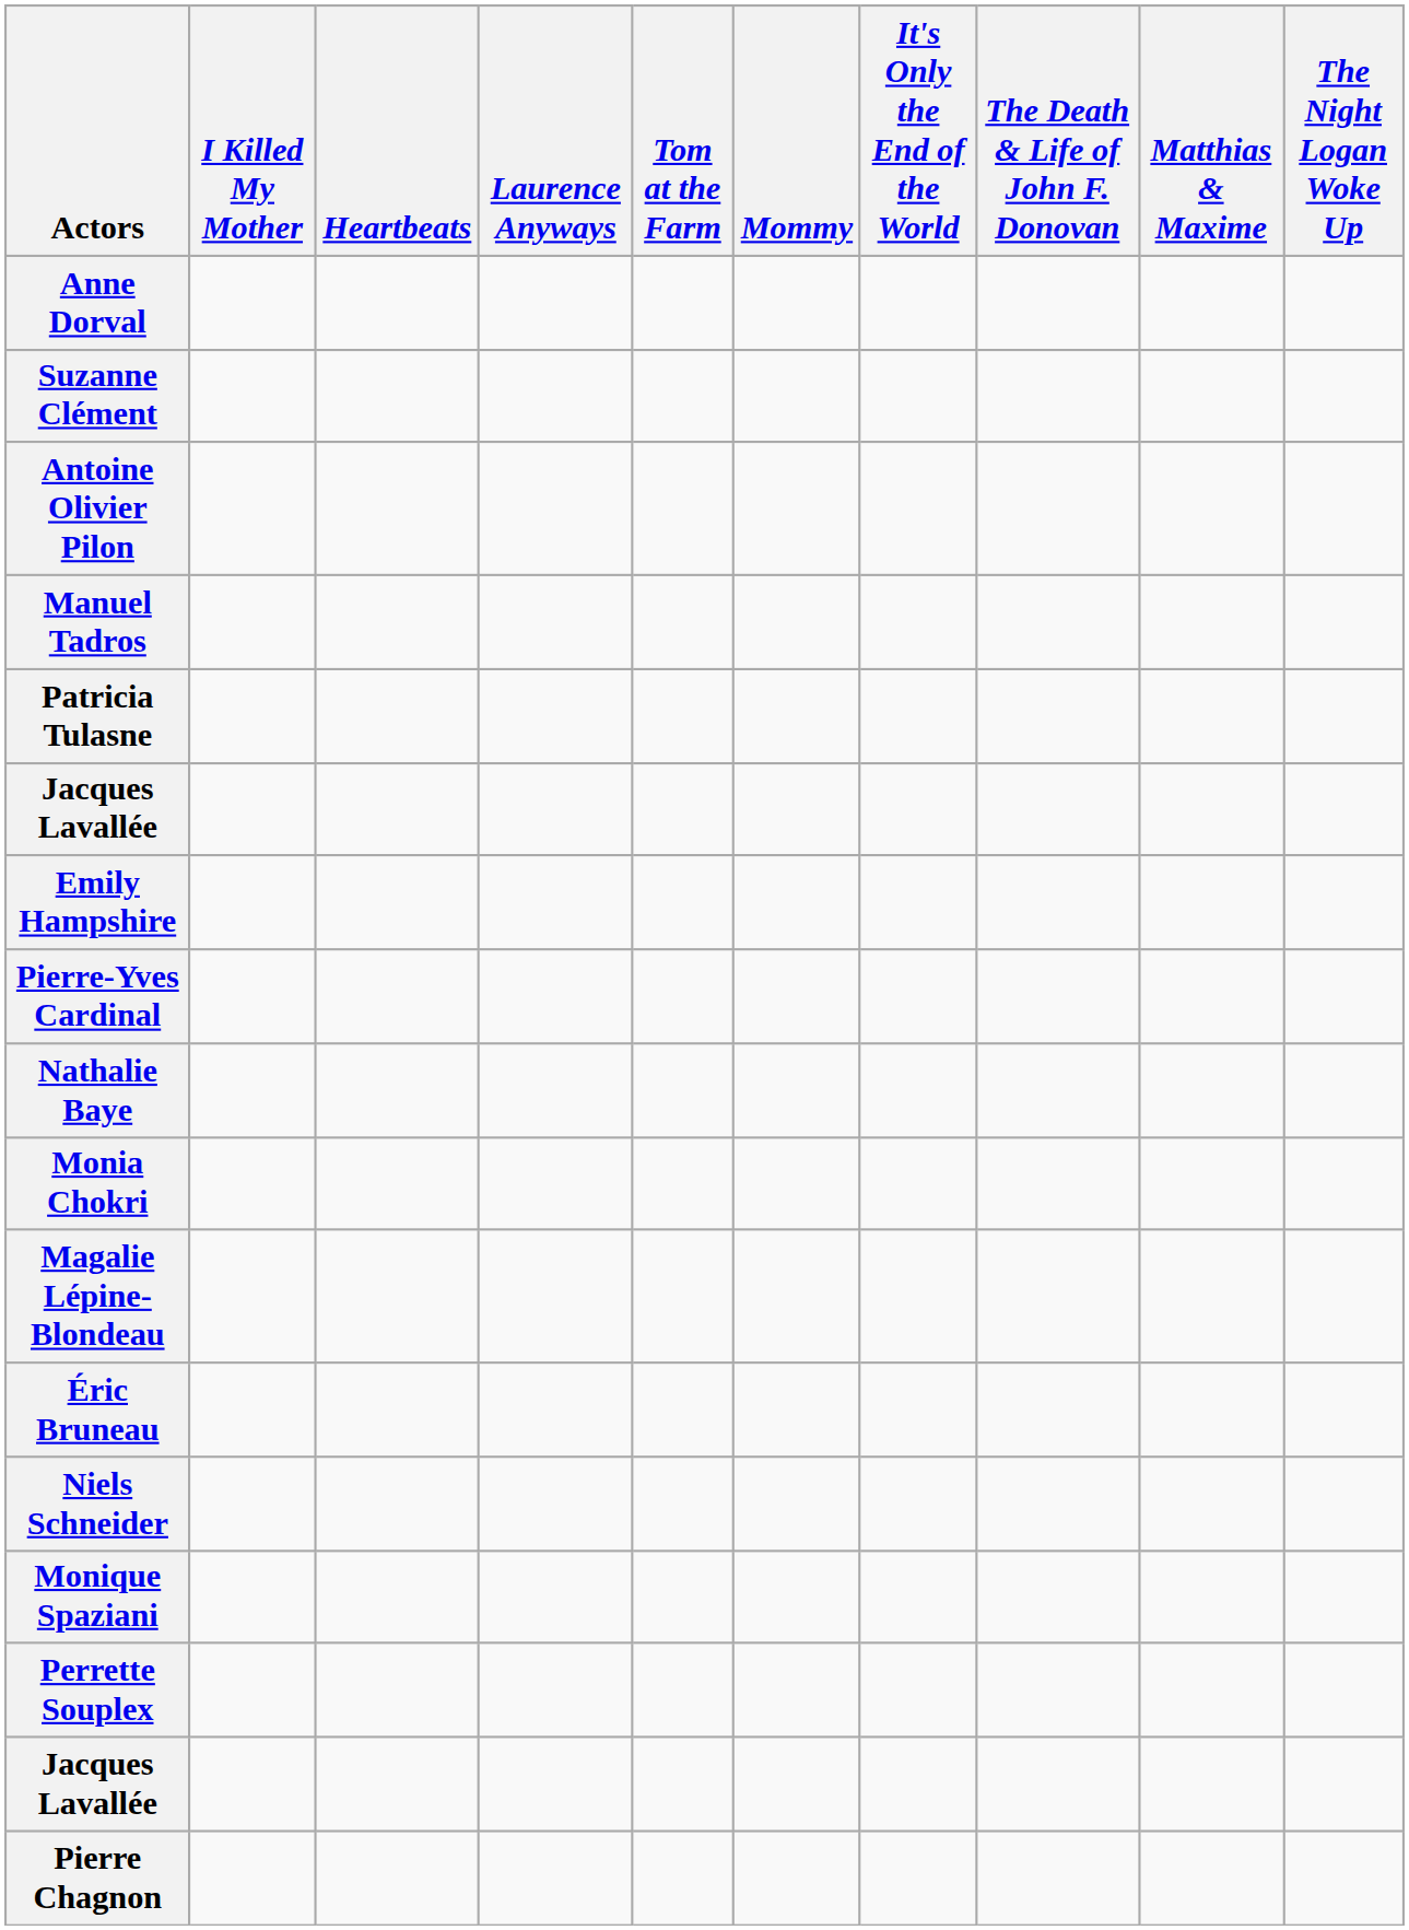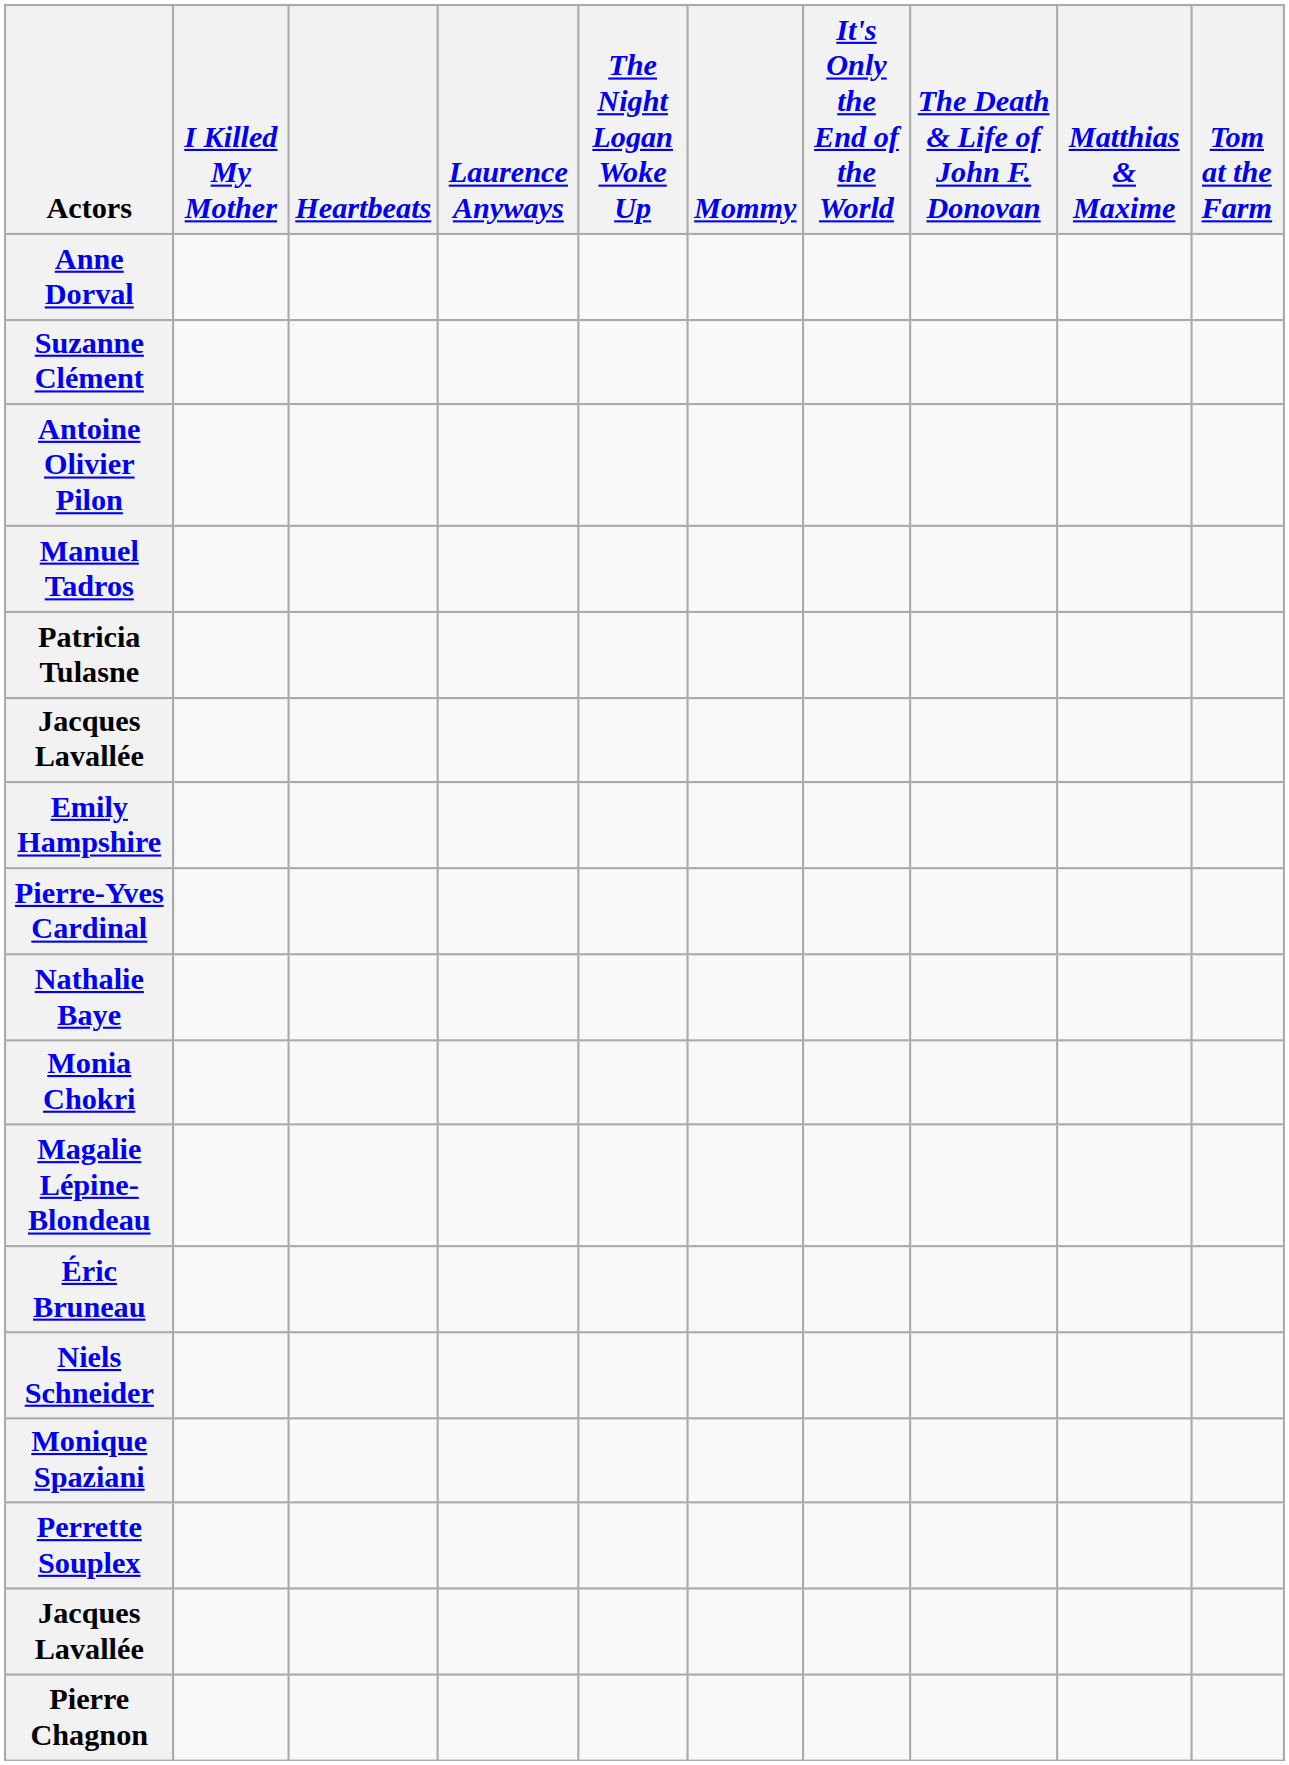columns swapped: Tom at the Farm <-> The Night Logan Woke Up
